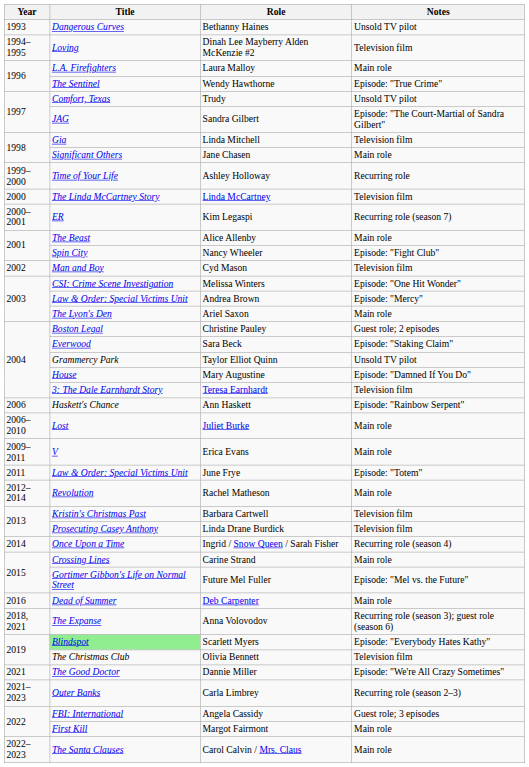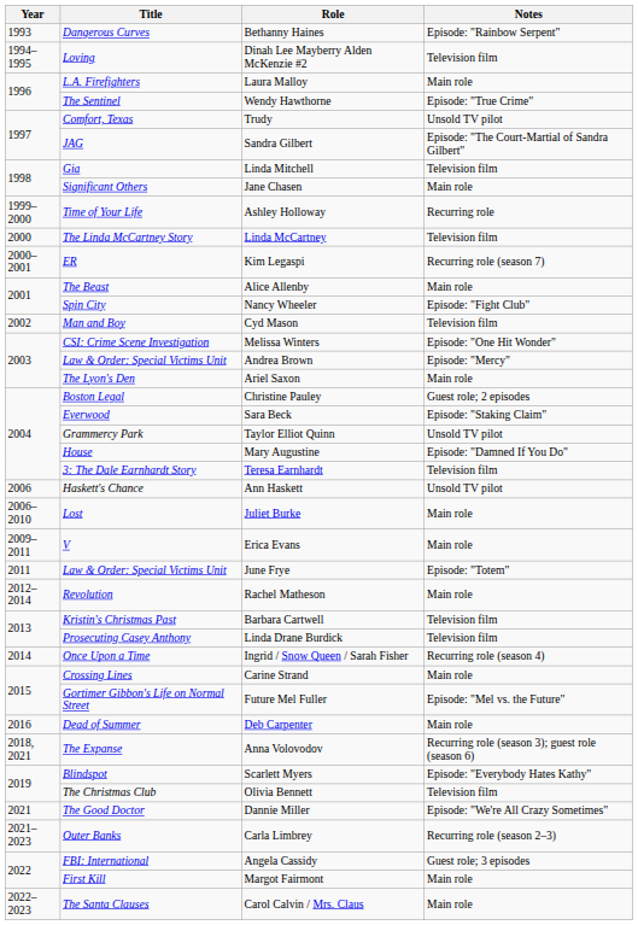Bethanny Haines | Notes: Unsold TV pilot -> Episode: "Rainbow Serpent"
Ann Haskett | Notes: Episode: "Rainbow Serpent" -> Unsold TV pilot
Scarlett Myers | Title: lightgreen background -> no background
